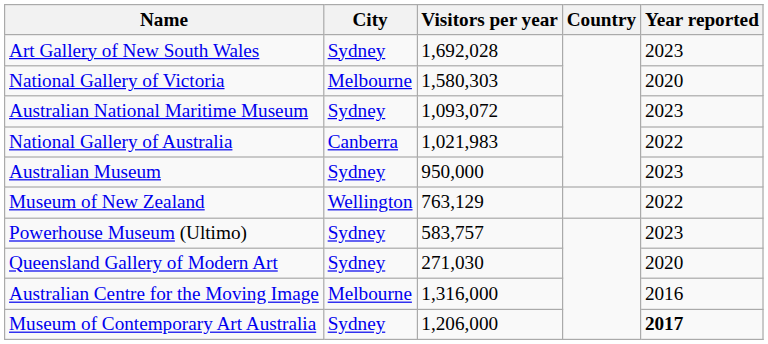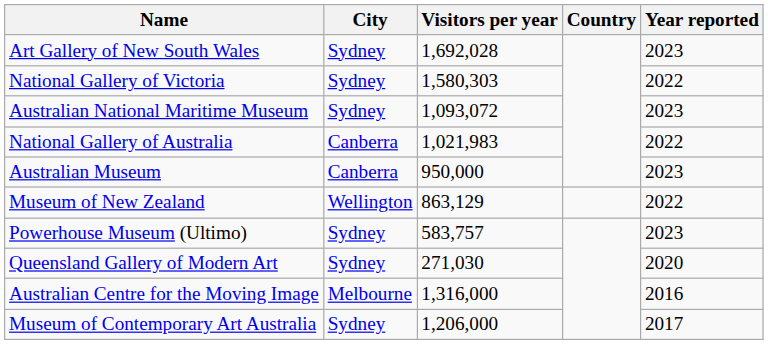National Gallery of Victoria | City: Melbourne -> Sydney
National Gallery of Victoria | Year reported: 2020 -> 2022
Australian Museum | City: Sydney -> Canberra
Museum of New Zealand | Visitors per year: 763,129 -> 863,129
Museum of Contemporary Art Australia | Year reported: bold -> normal
